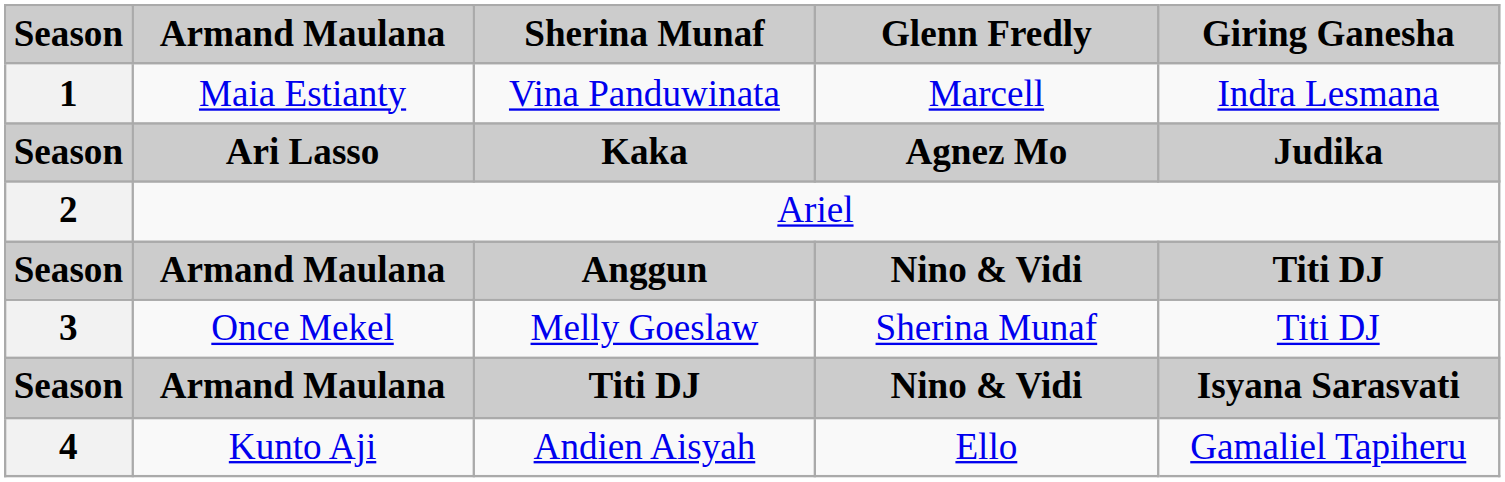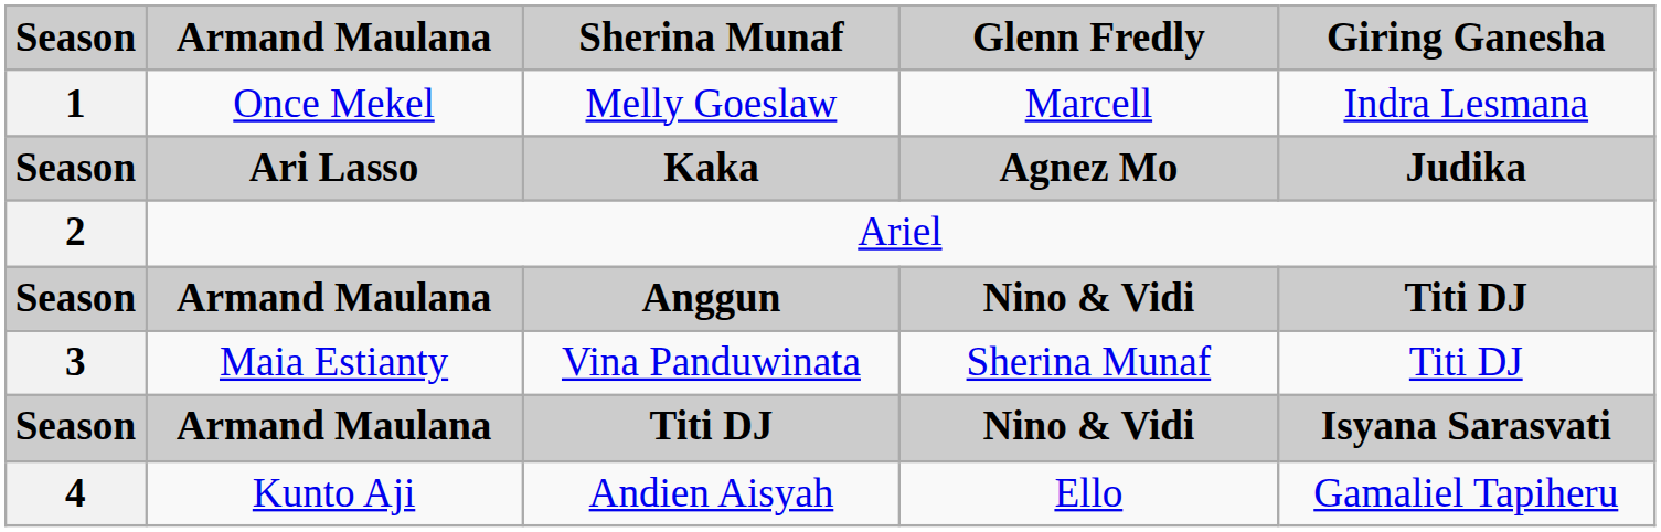1 | Armand Maulana: Maia Estianty -> Once Mekel
1 | Sherina Munaf: Vina Panduwinata -> Melly Goeslaw
3 | Armand Maulana: Once Mekel -> Maia Estianty
3 | Sherina Munaf: Melly Goeslaw -> Vina Panduwinata
